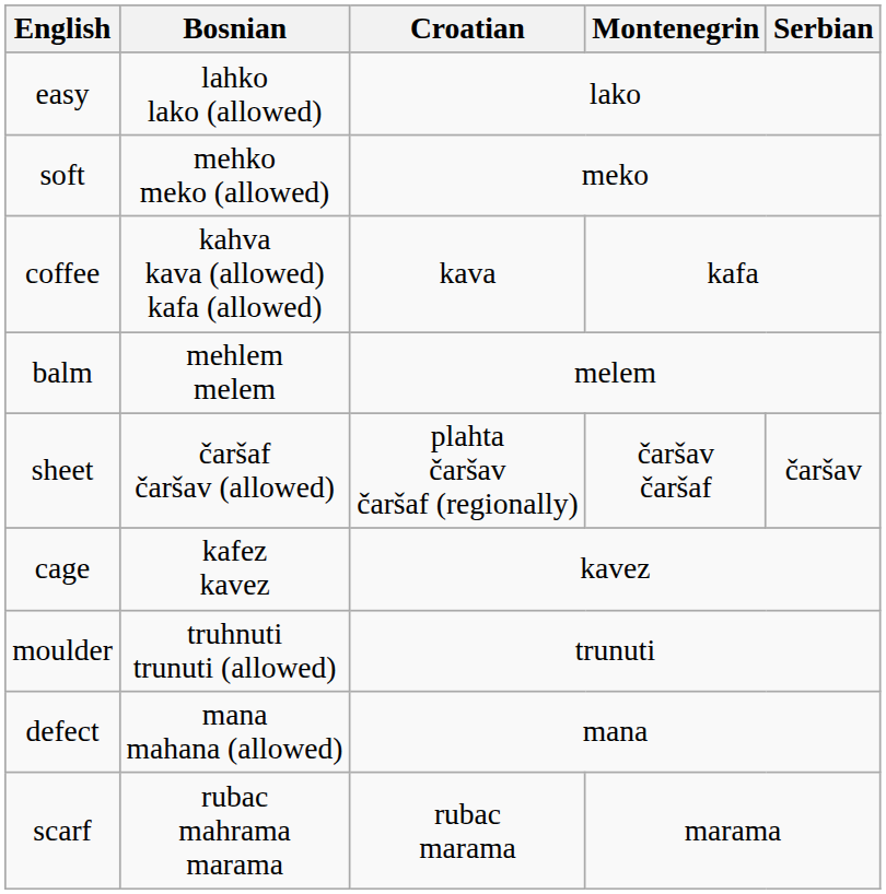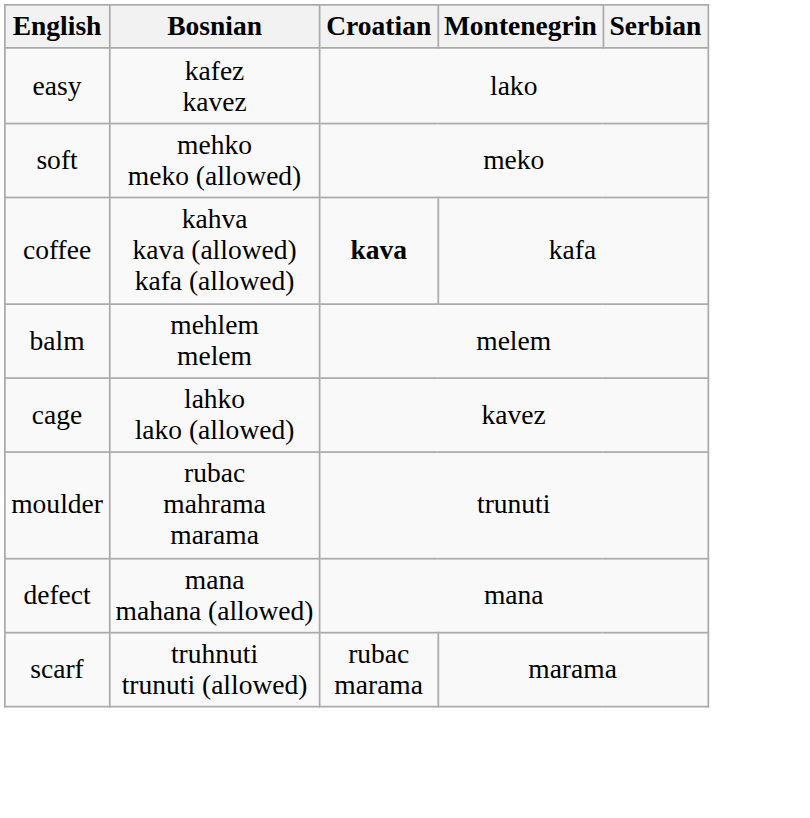easy | Bosnian: lahko lako (allowed) -> kafez kavez
coffee | Croatian: normal -> bold
- row: sheet | čaršaf čaršav (allowed) | plahta čaršav čaršaf (regionally) | čaršav čaršaf | čaršav
cage | Bosnian: kafez kavez -> lahko lako (allowed)
moulder | Bosnian: truhnuti trunuti (allowed) -> rubac mahrama marama
scarf | Bosnian: rubac mahrama marama -> truhnuti trunuti (allowed)
